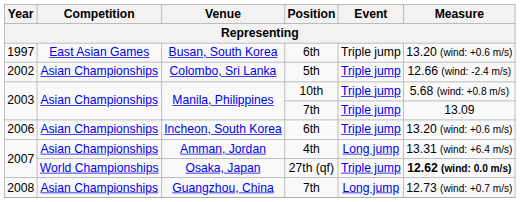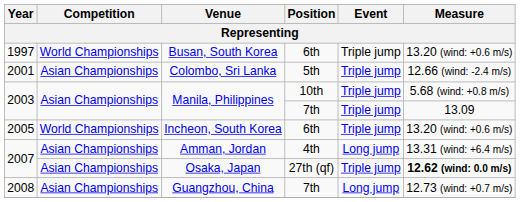Busan, South Korea | Competition: East Asian Games -> World Championships
Colombo, Sri Lanka | Year: 2002 -> 2001
Incheon, South Korea | Year: 2006 -> 2005
Incheon, South Korea | Competition: Asian Championships -> World Championships
Osaka, Japan | Competition: World Championships -> Asian Championships
